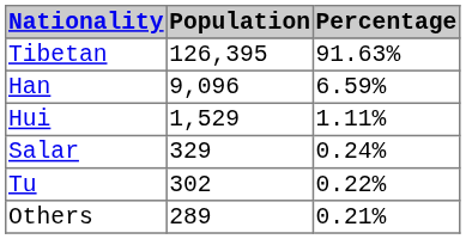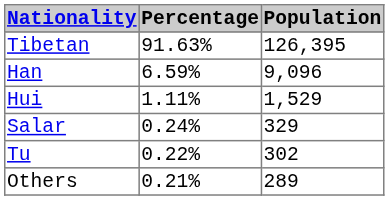columns swapped: Population <-> Percentage
